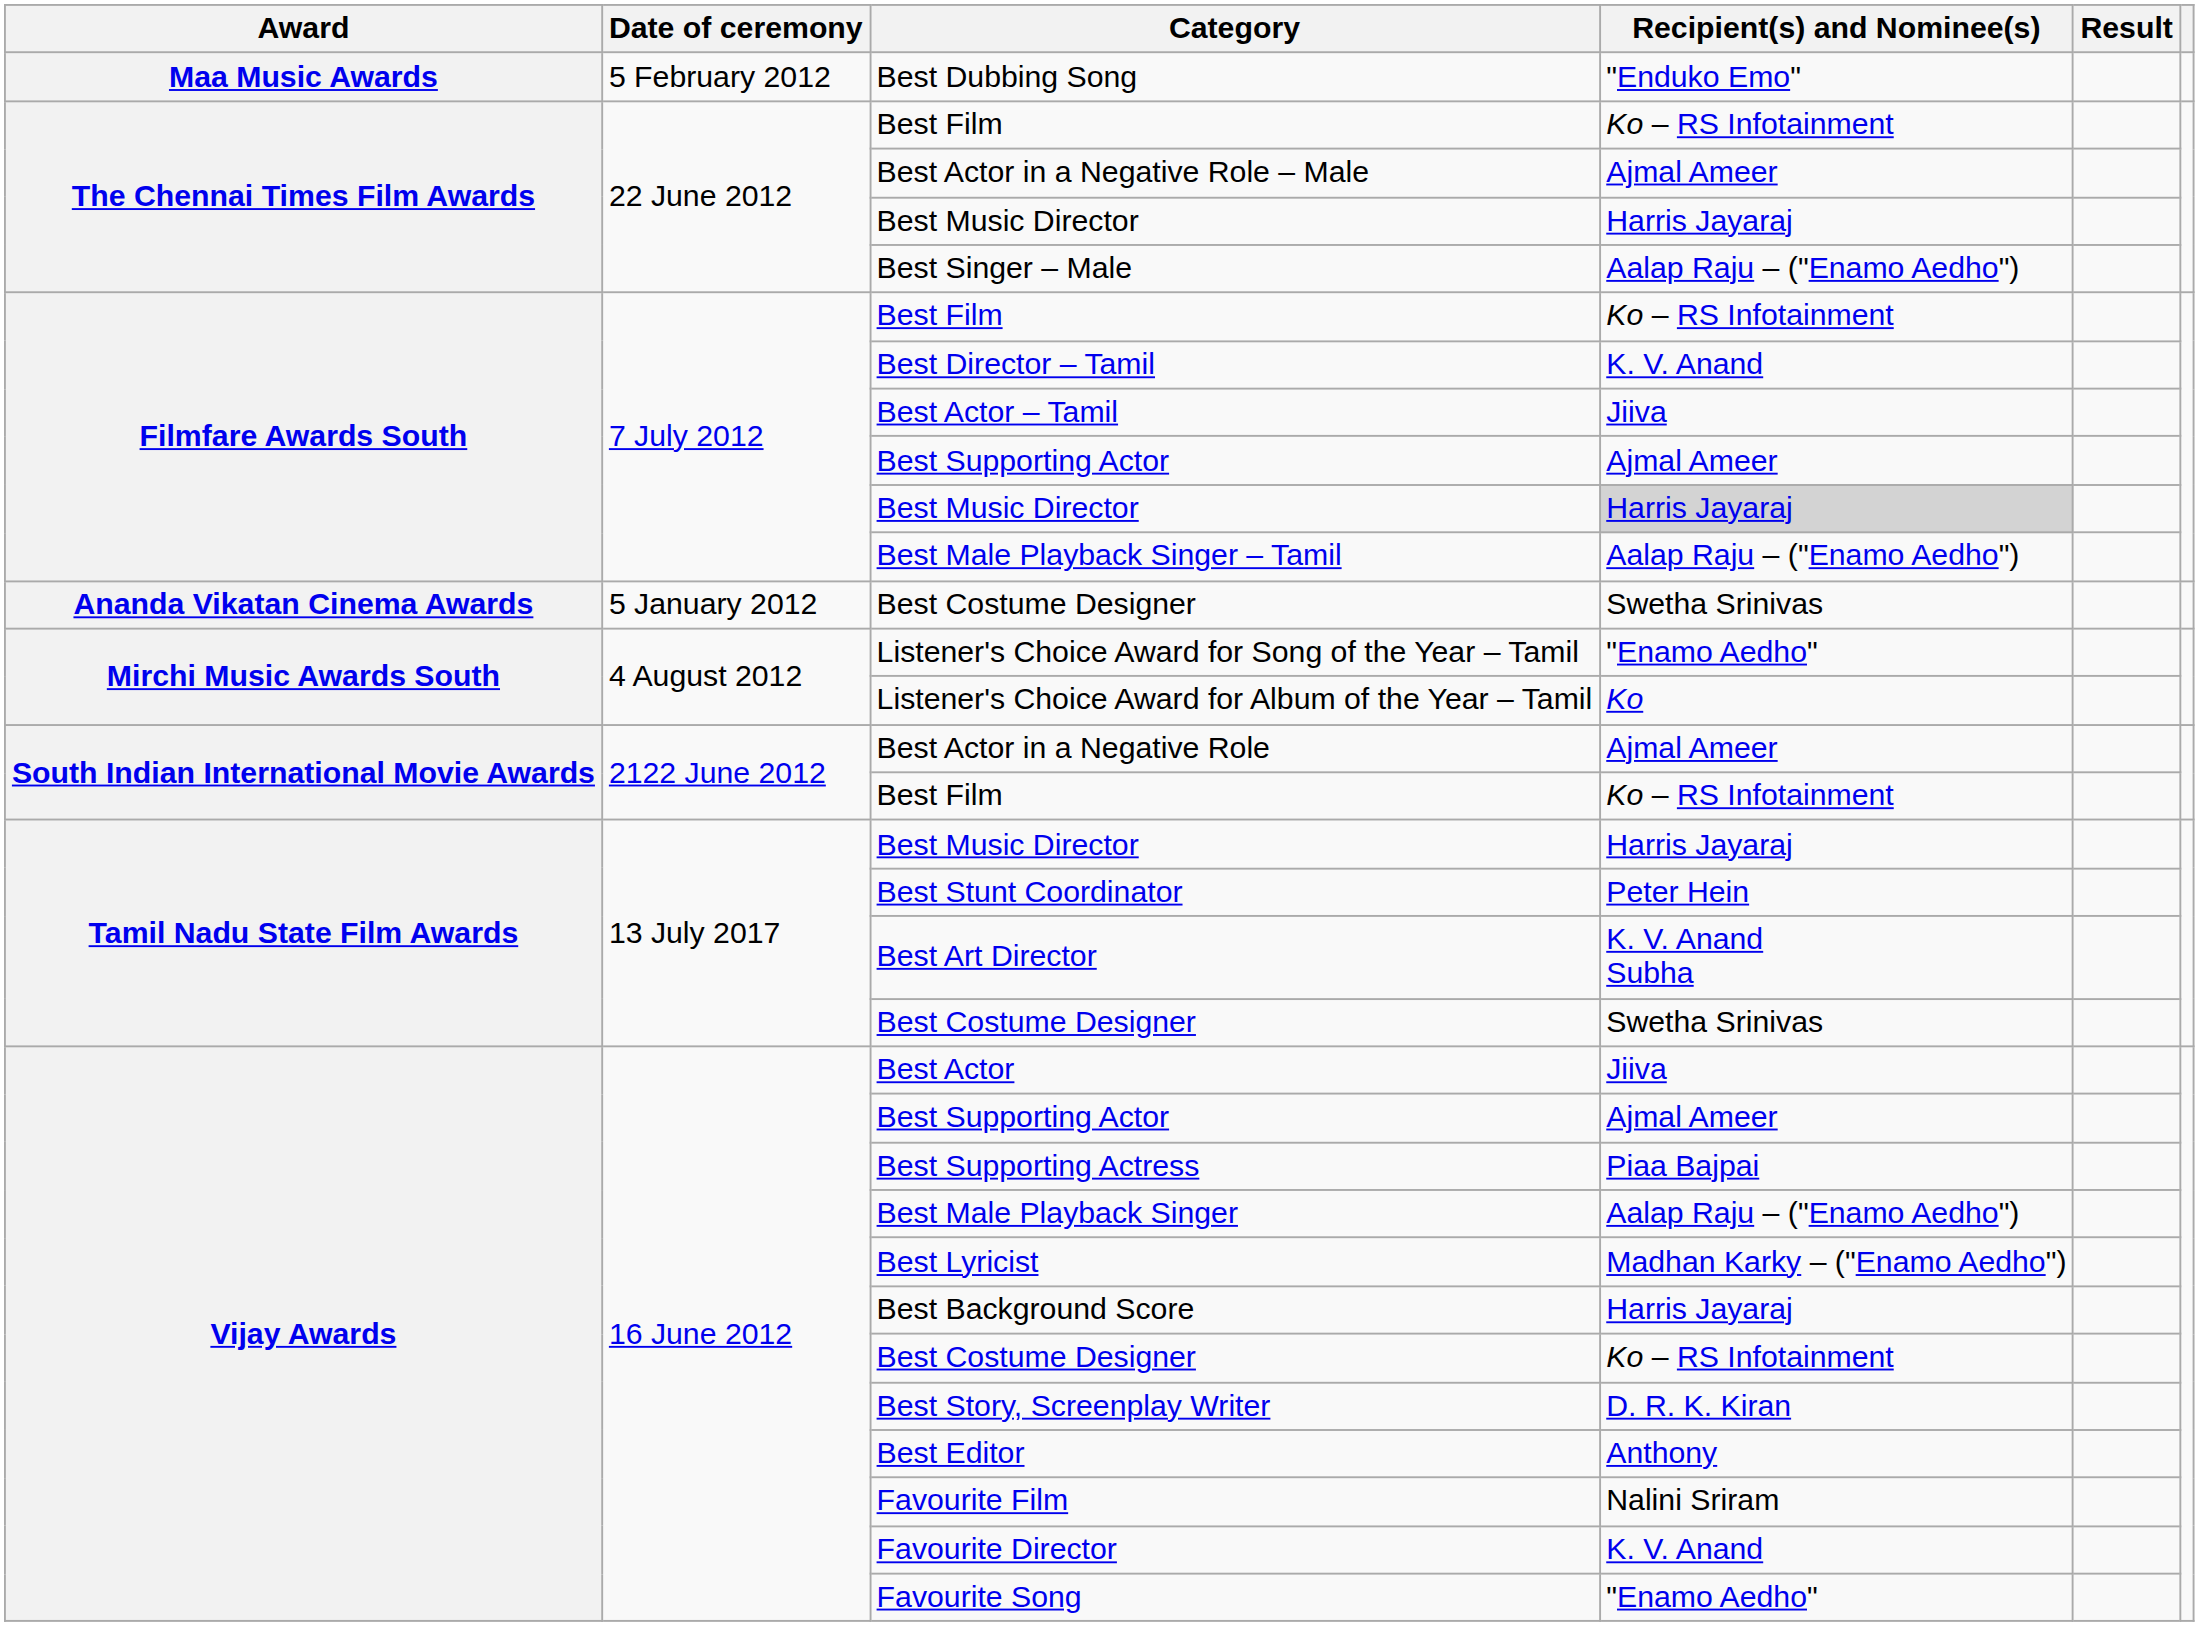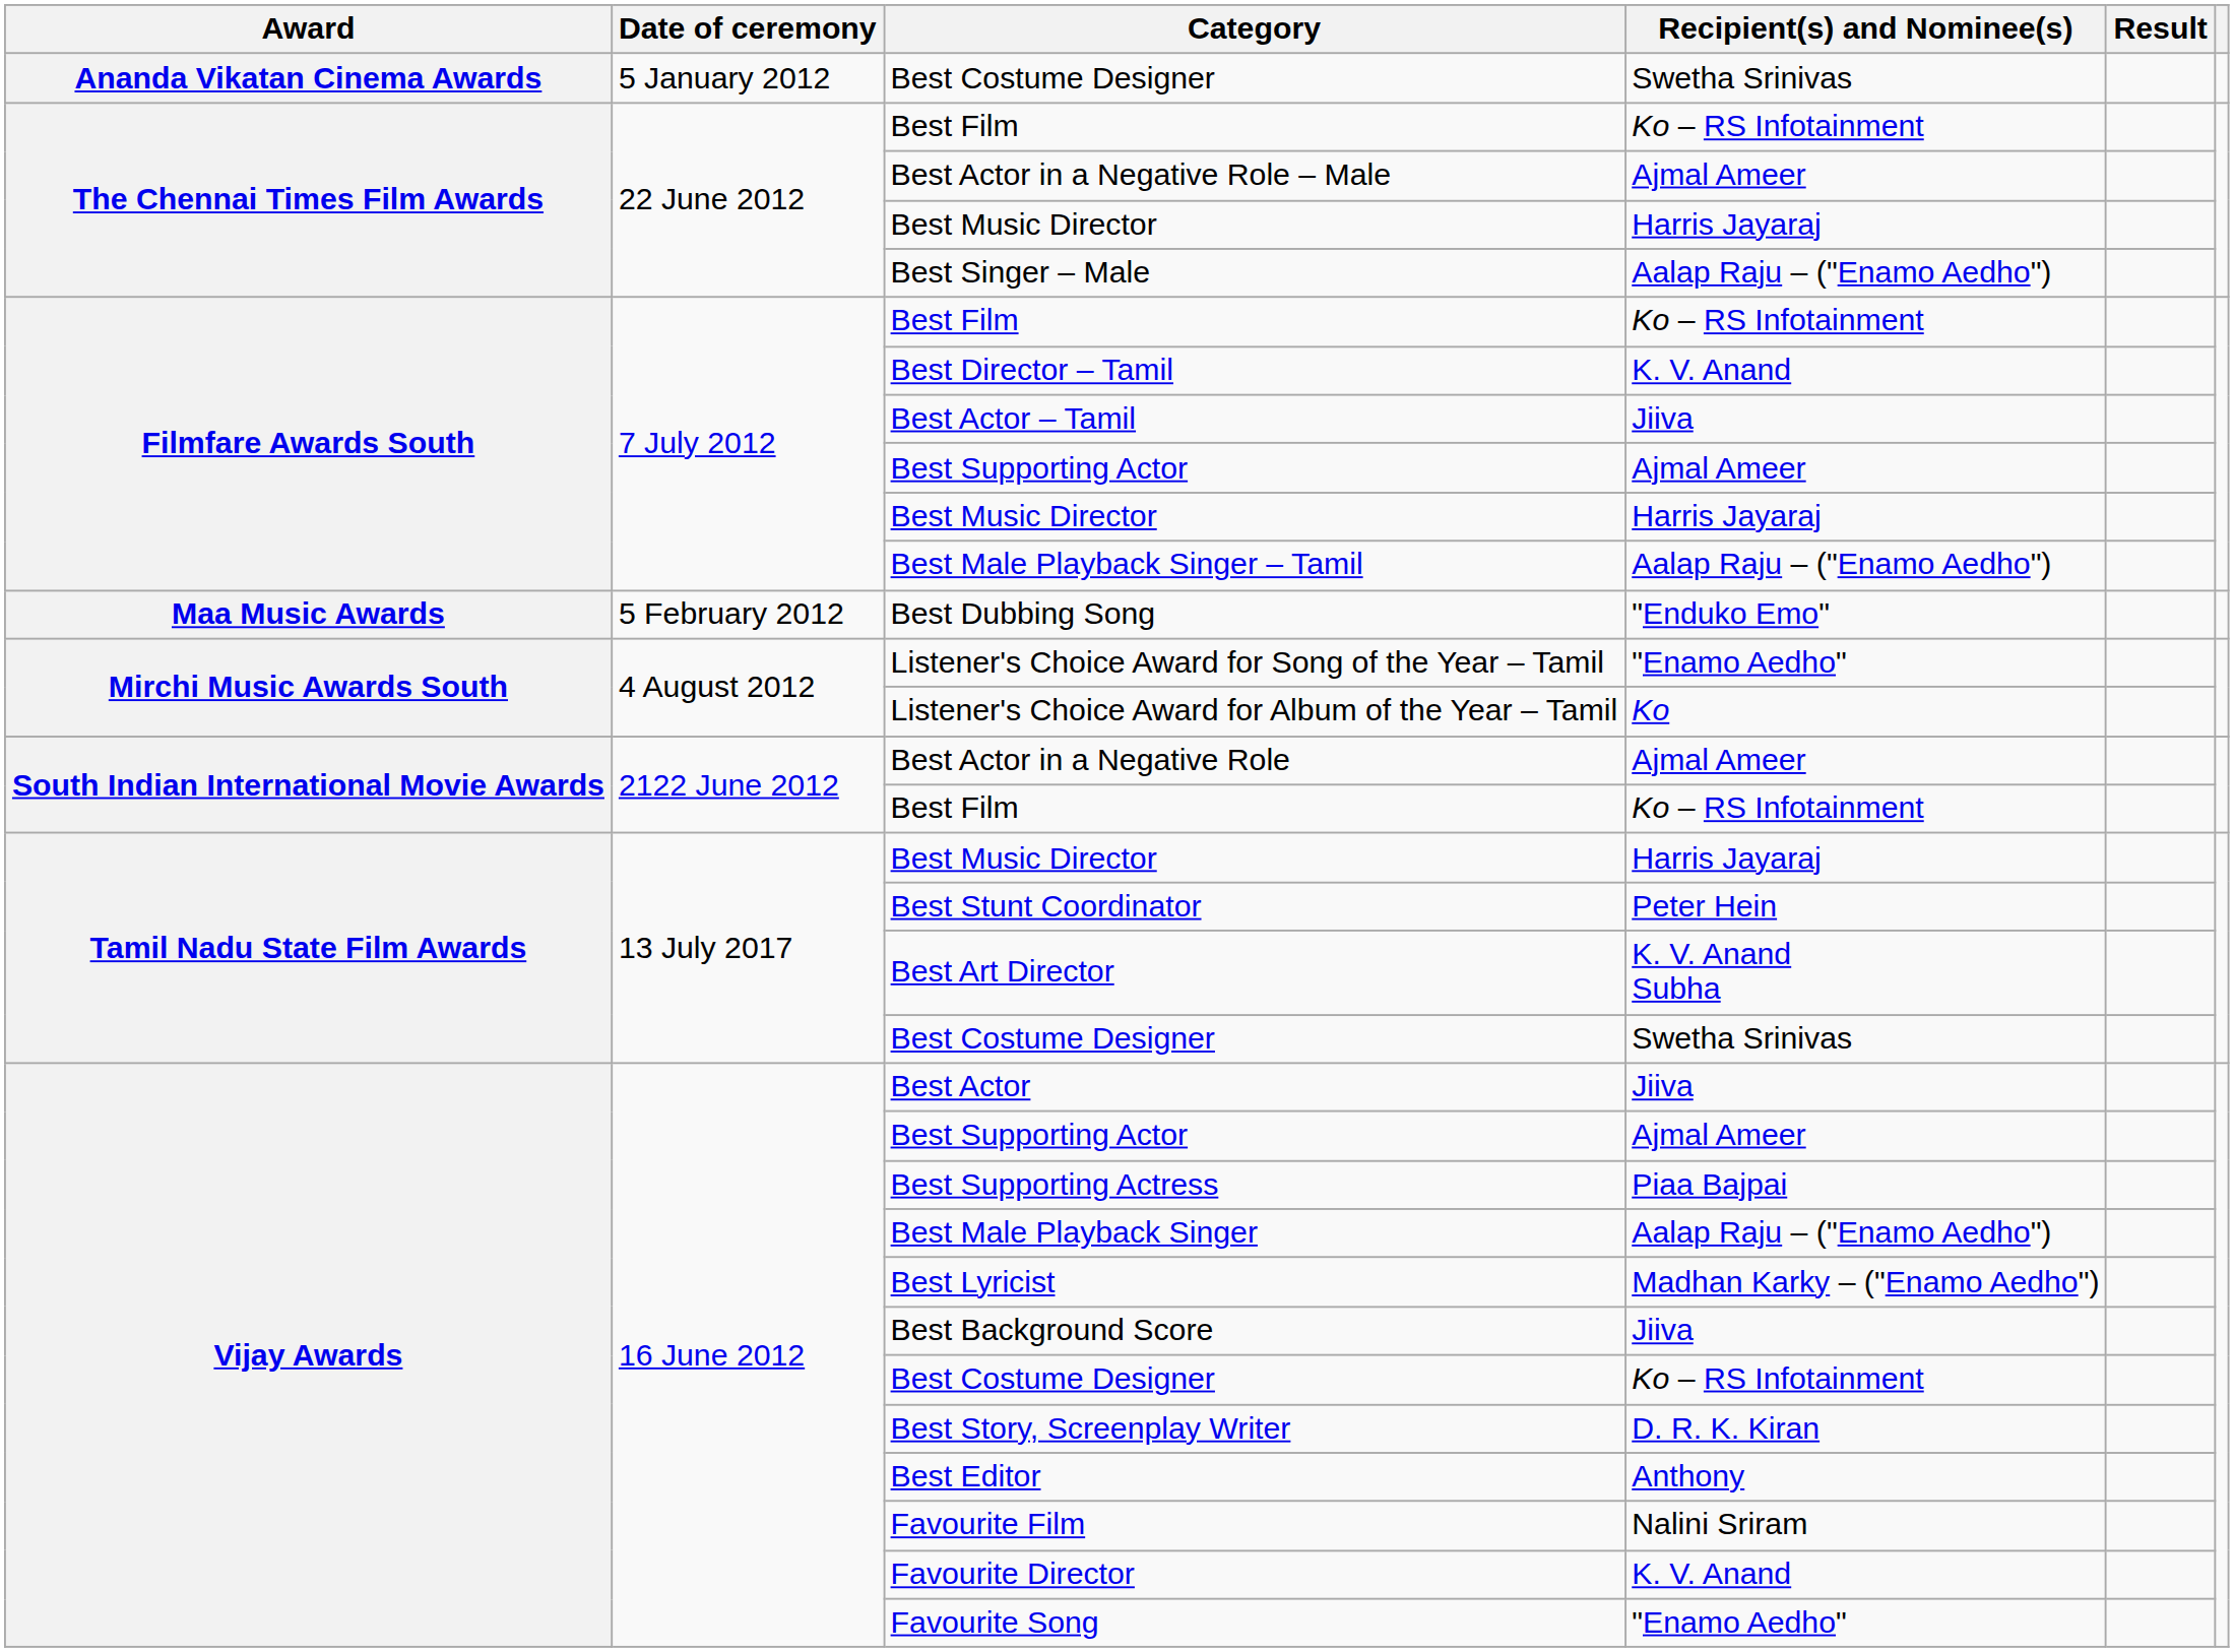rows swapped: Ananda Vikatan Cinema Awards / Best Costume Designer <-> Best Dubbing Song
Filmfare Awards South / Best Music Director | Recipient(s) and Nominee(s): lightgrey background -> no background
Best Background Score | Recipient(s) and Nominee(s): Harris Jayaraj -> Jiiva
